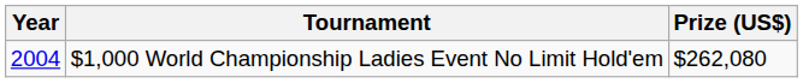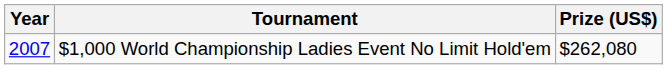$1,000 World Championship Ladies Event No Limit Hold'em | Year: 2004 -> 2007
